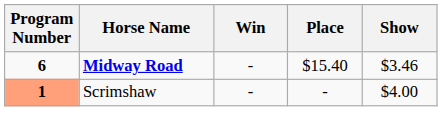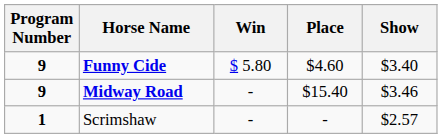+ row: 9 | Funny Cide | $ 5.80 | $4.60 | $3.40
Midway Road | Program Number: 6 -> 9
Scrimshaw | Program Number: lightsalmon background -> no background
Scrimshaw | Show: $4.00 -> $2.57
